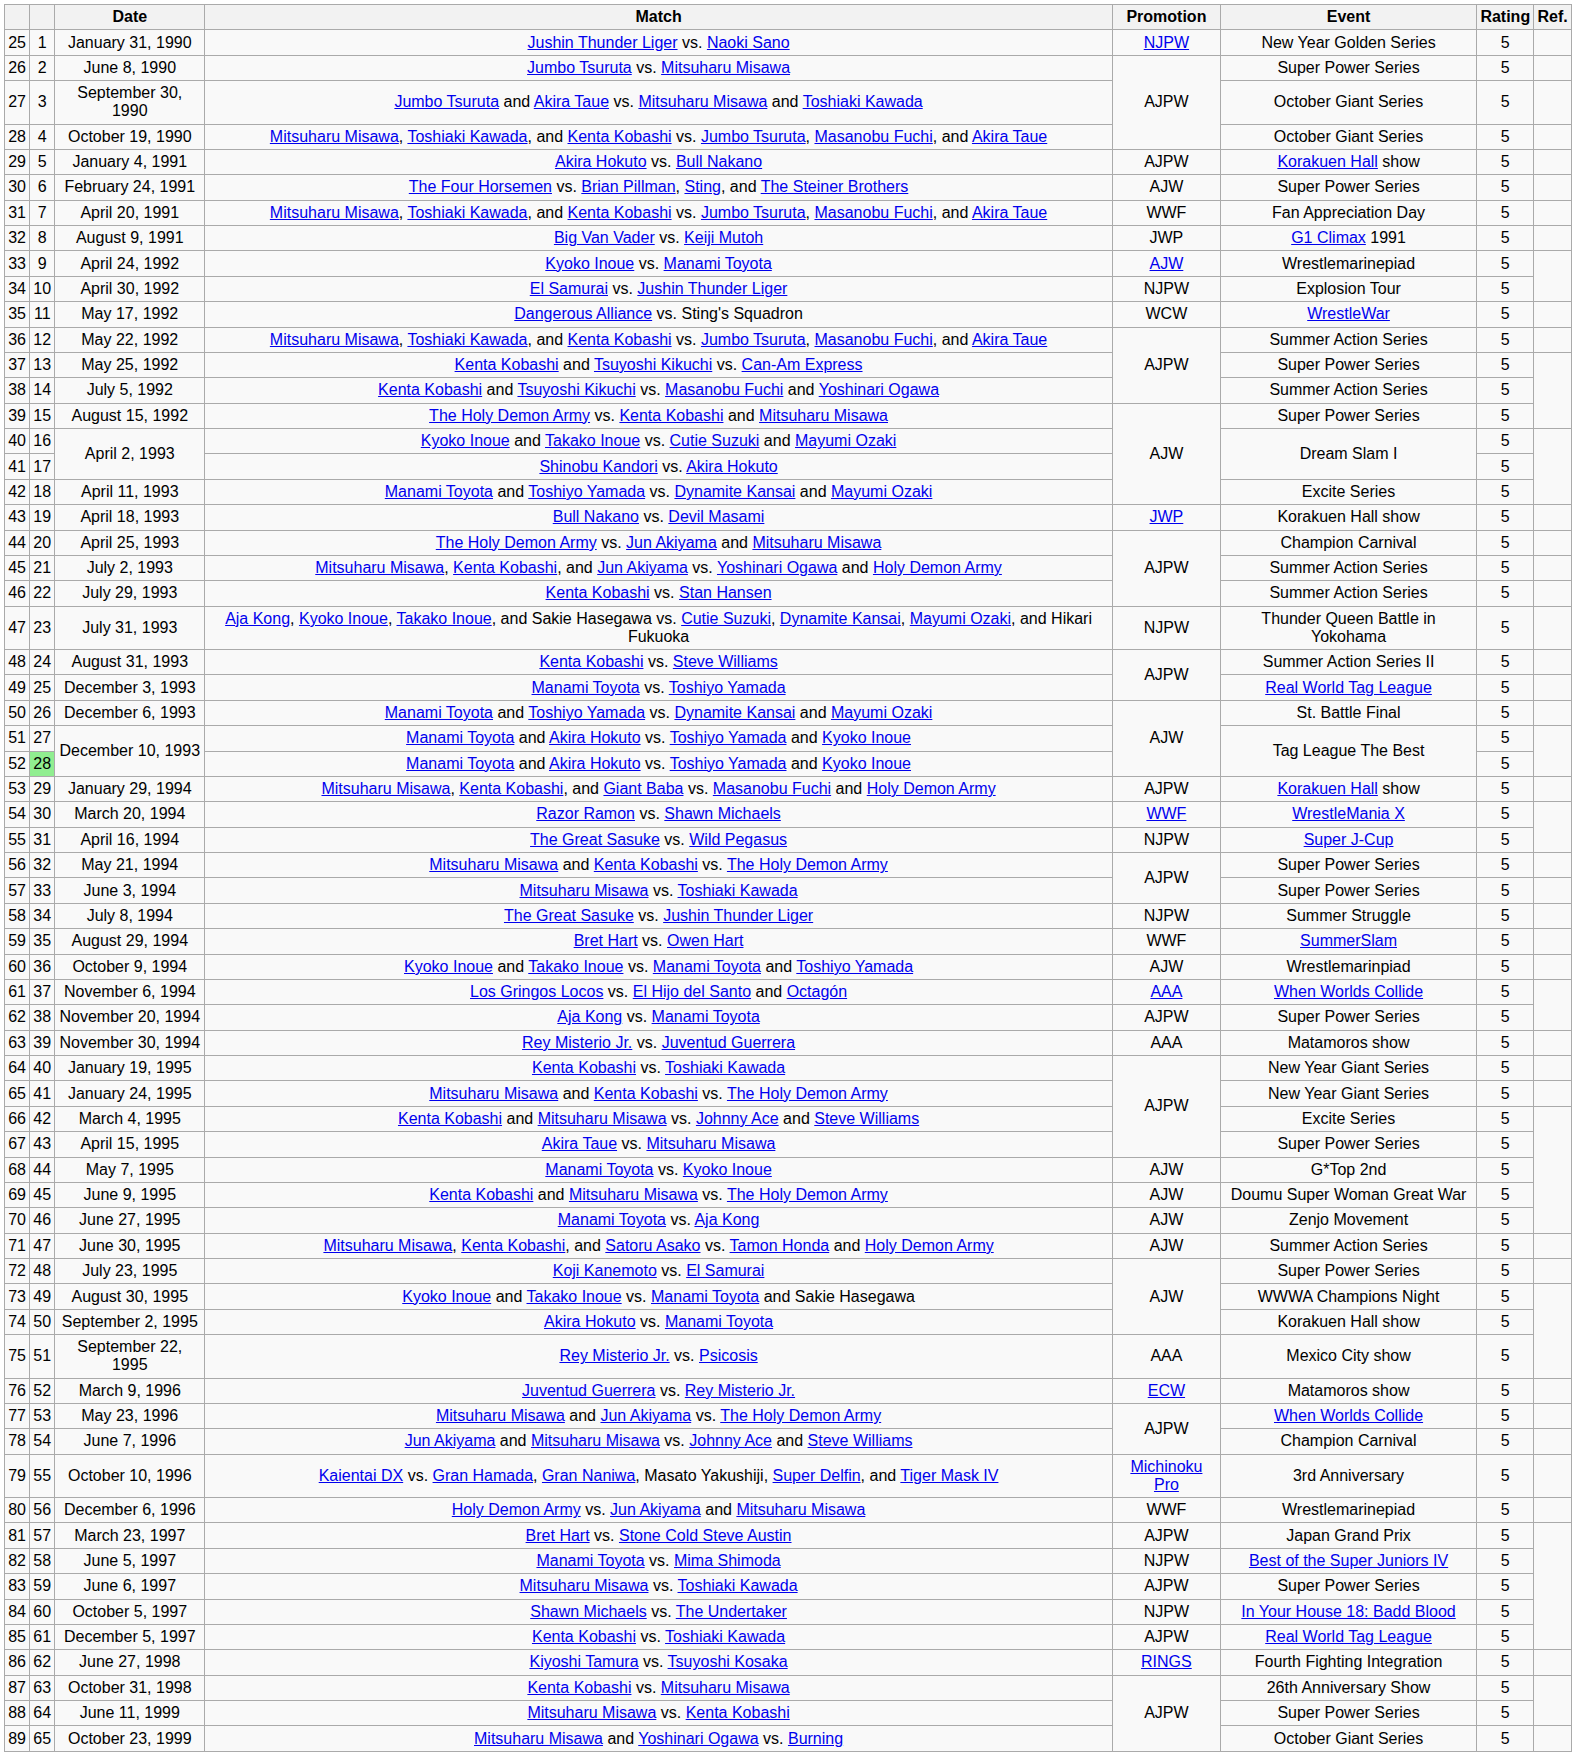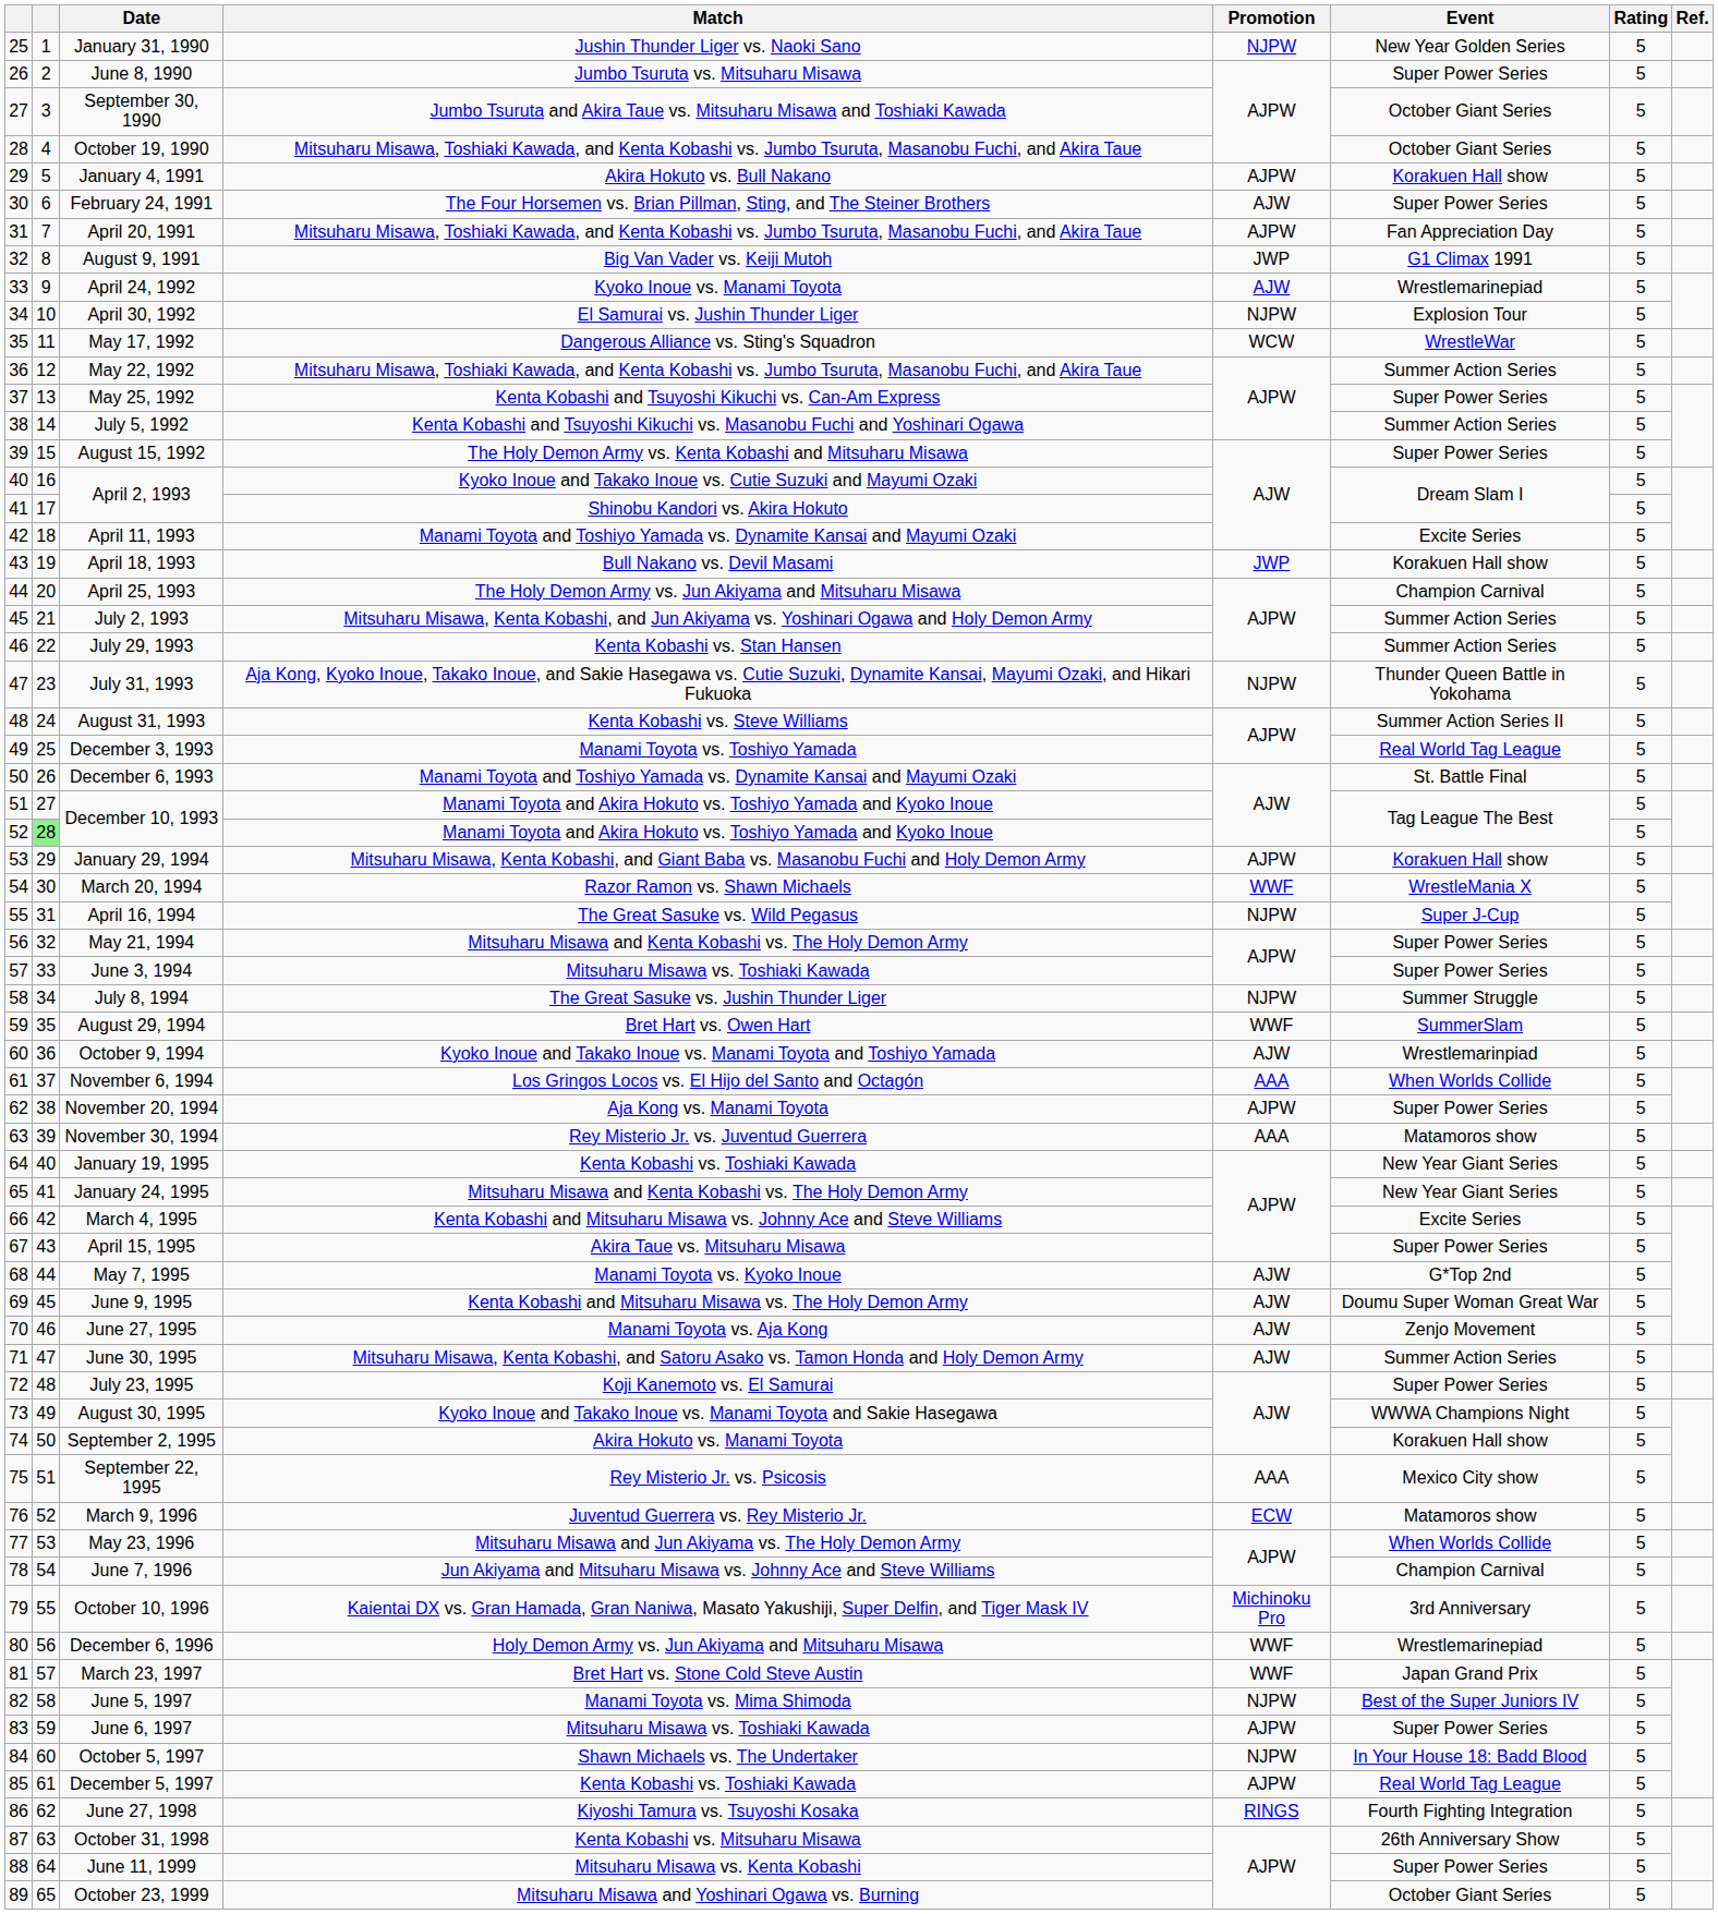April 20, 1991 | Promotion: WWF -> AJPW
March 23, 1997 | Promotion: AJPW -> WWF
